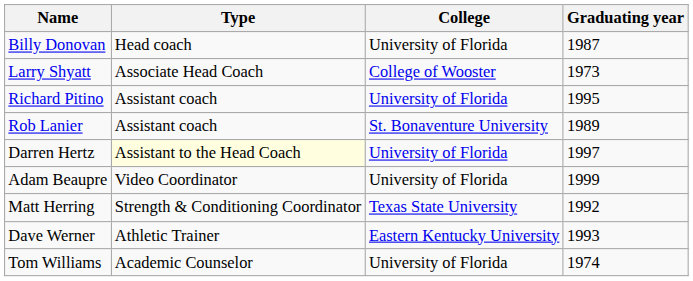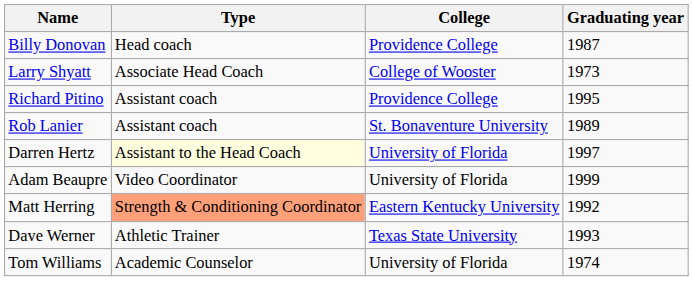Billy Donovan | College: University of Florida -> Providence College
Richard Pitino | College: University of Florida -> Providence College
Matt Herring | Type: no background -> lightsalmon background
Matt Herring | College: Texas State University -> Eastern Kentucky University
Dave Werner | College: Eastern Kentucky University -> Texas State University
